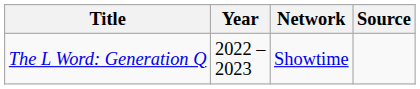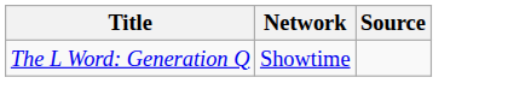- column: Year | 2022 – 2023
